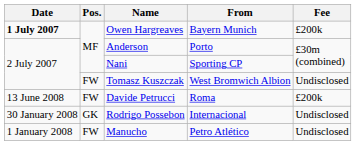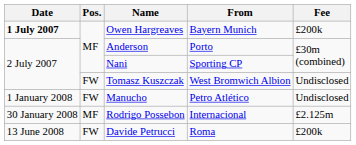rows swapped: Manucho <-> Davide Petrucci
Rodrigo Possebon | Pos.: GK -> MF
Rodrigo Possebon | Fee: Undisclosed -> £2.125m
